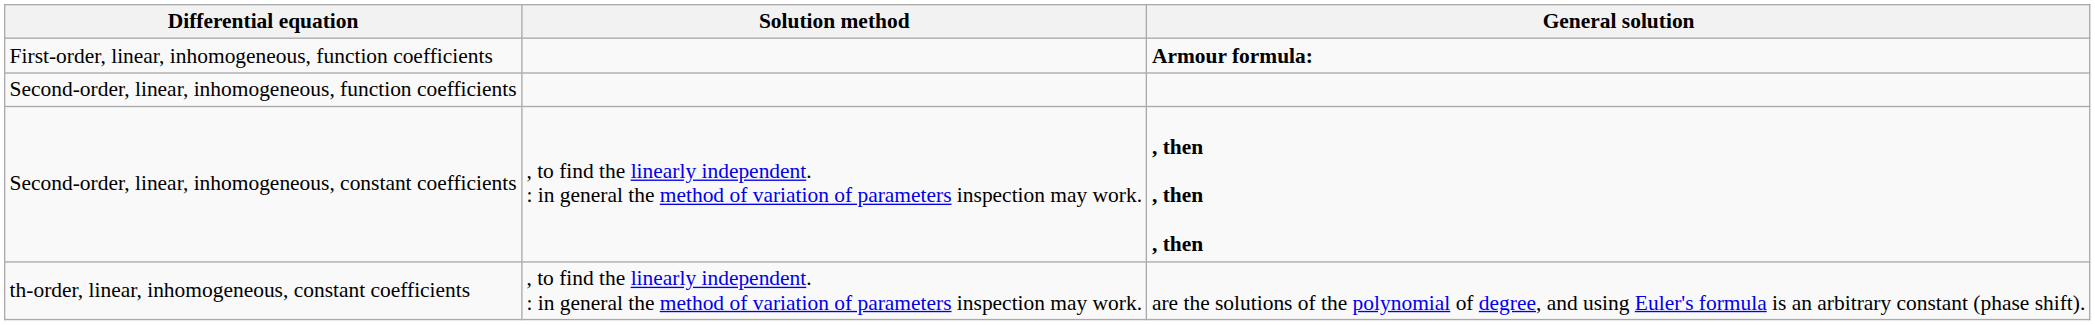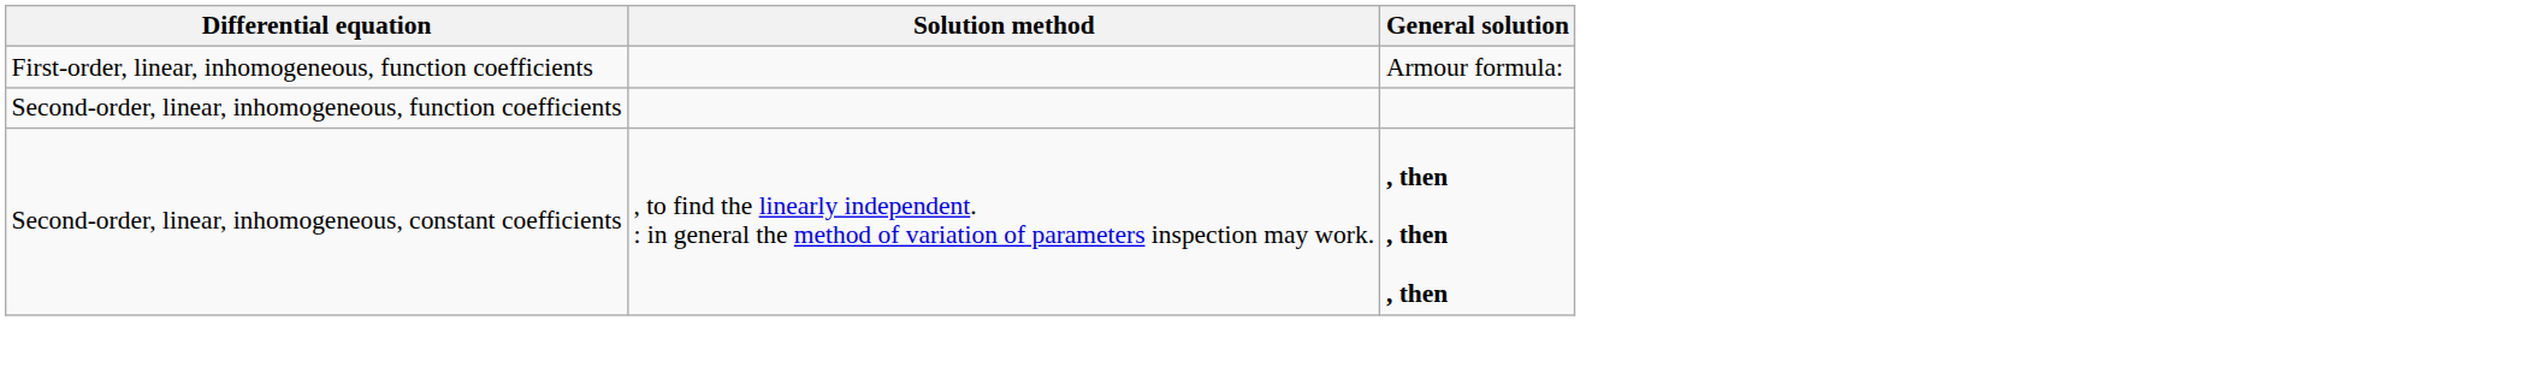First-order, linear, inhomogeneous, function coefficients | General solution: bold -> normal
- row: th-order, linear, inhomogeneous, constant coefficients | , to find the linearly independent. : in general the method of variation of parameters inspection may work. | are the solutions of the polynomial of degree, and using Euler's formula is an arbitrary constant (phase shift).
